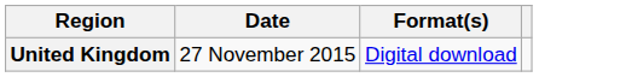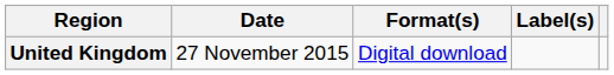+ column: Label(s)
